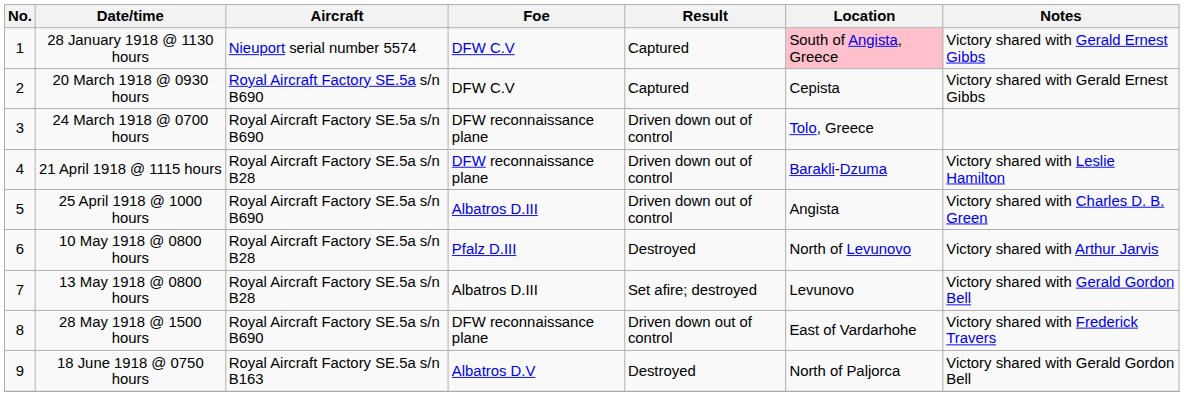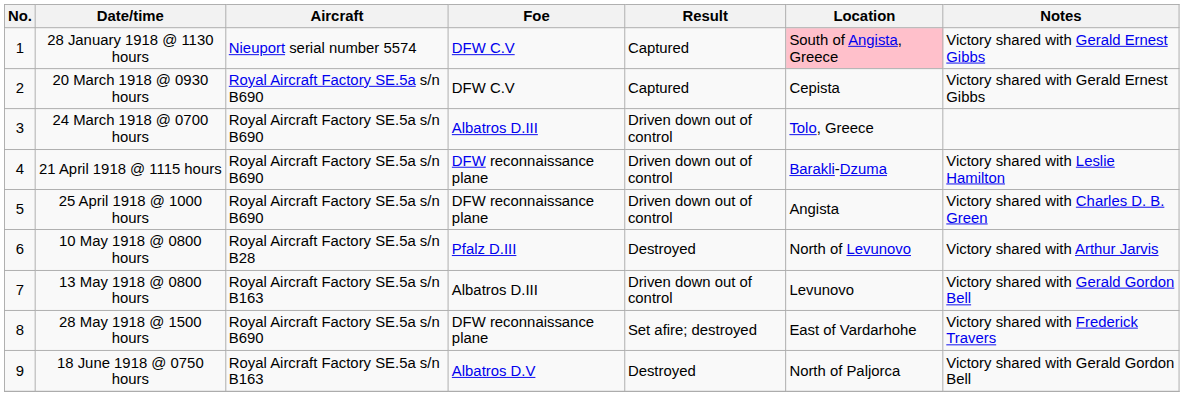24 March 1918 @ 0700 hours | Foe: DFW reconnaissance plane -> Albatros D.III
21 April 1918 @ 1115 hours | Aircraft: Royal Aircraft Factory SE.5a s/n B28 -> Royal Aircraft Factory SE.5a s/n B690
25 April 1918 @ 1000 hours | Foe: Albatros D.III -> DFW reconnaissance plane
13 May 1918 @ 0800 hours | Aircraft: Royal Aircraft Factory SE.5a s/n B28 -> Royal Aircraft Factory SE.5a s/n B163
13 May 1918 @ 0800 hours | Result: Set afire; destroyed -> Driven down out of control
28 May 1918 @ 1500 hours | Result: Driven down out of control -> Set afire; destroyed
